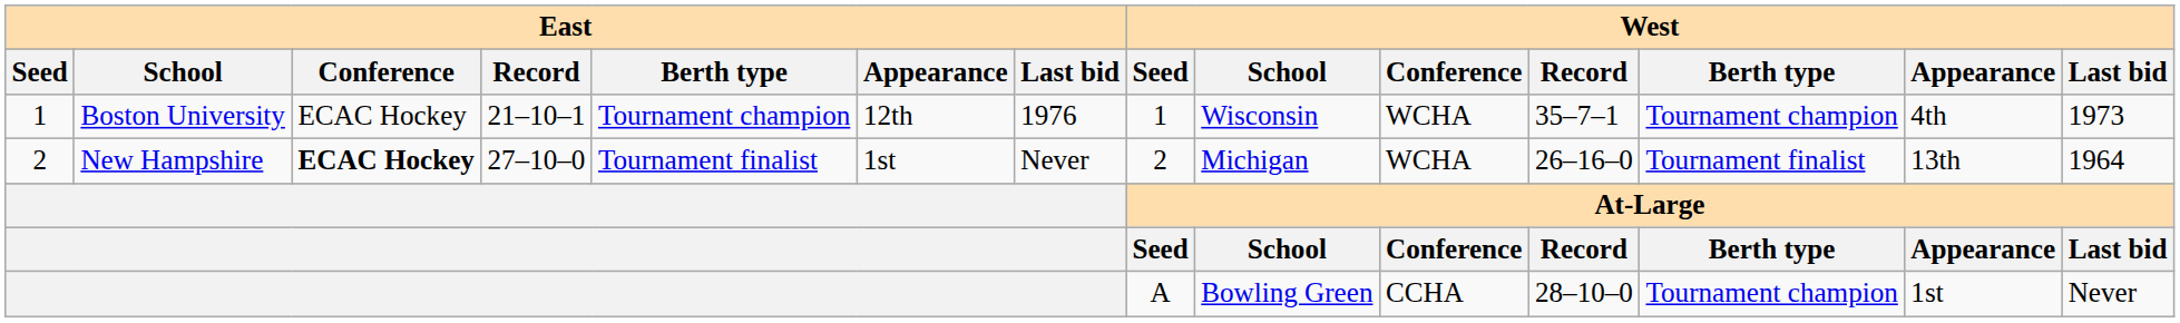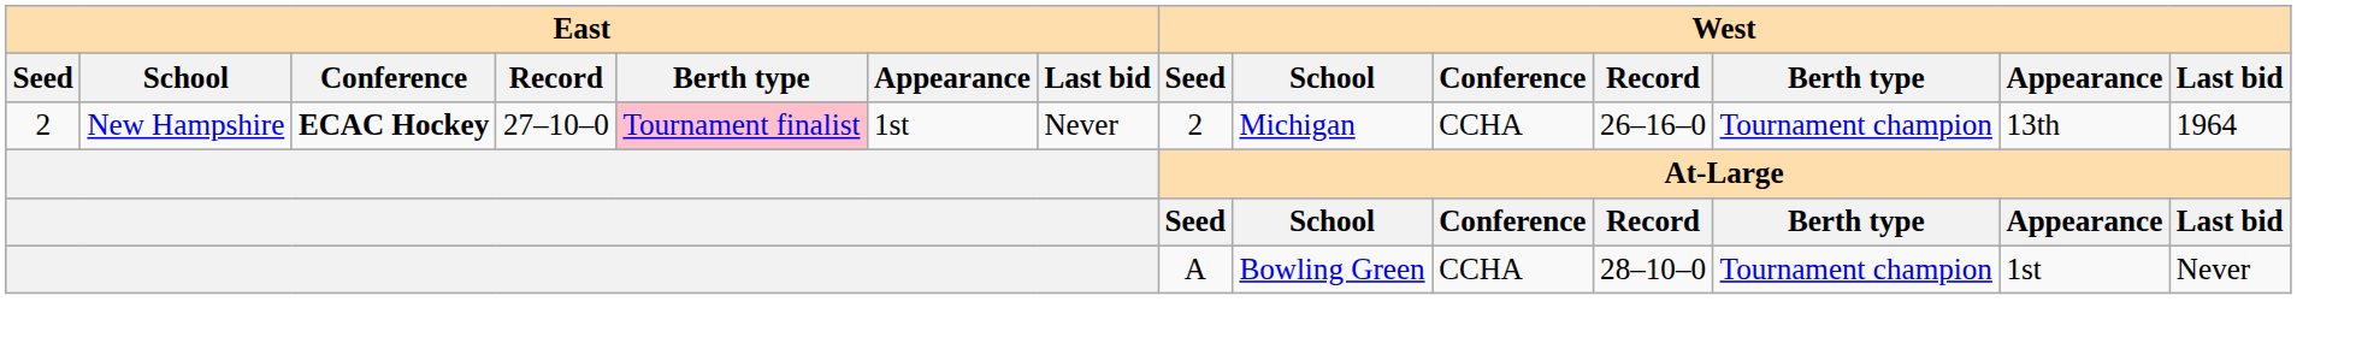- row: 1 | Boston University | ECAC Hockey | 21–10–1 | Tournament champion | 12th | 1976 | 1 | Wisconsin | WCHA | 35–7–1 | Tournament champion | 4th | 1973
New Hampshire | East / Berth type: no background -> pink background
New Hampshire | West / Conference: WCHA -> CCHA
New Hampshire | West / Berth type: Tournament finalist -> Tournament champion
